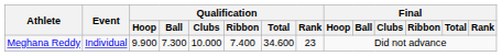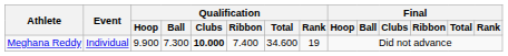Meghana Reddy | Qualification / Clubs: normal -> bold
Meghana Reddy | Qualification / Rank: 23 -> 19
